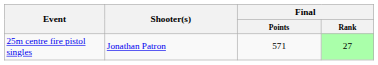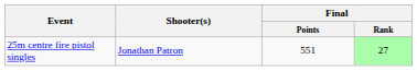25m centre fire pistol singles | Final / Points: 571 -> 551
